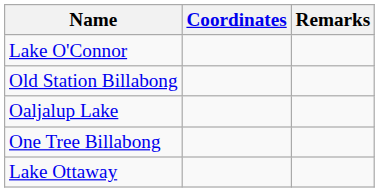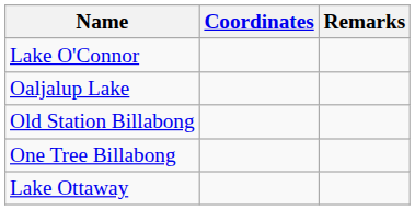rows swapped: Oaljalup Lake <-> Old Station Billabong
